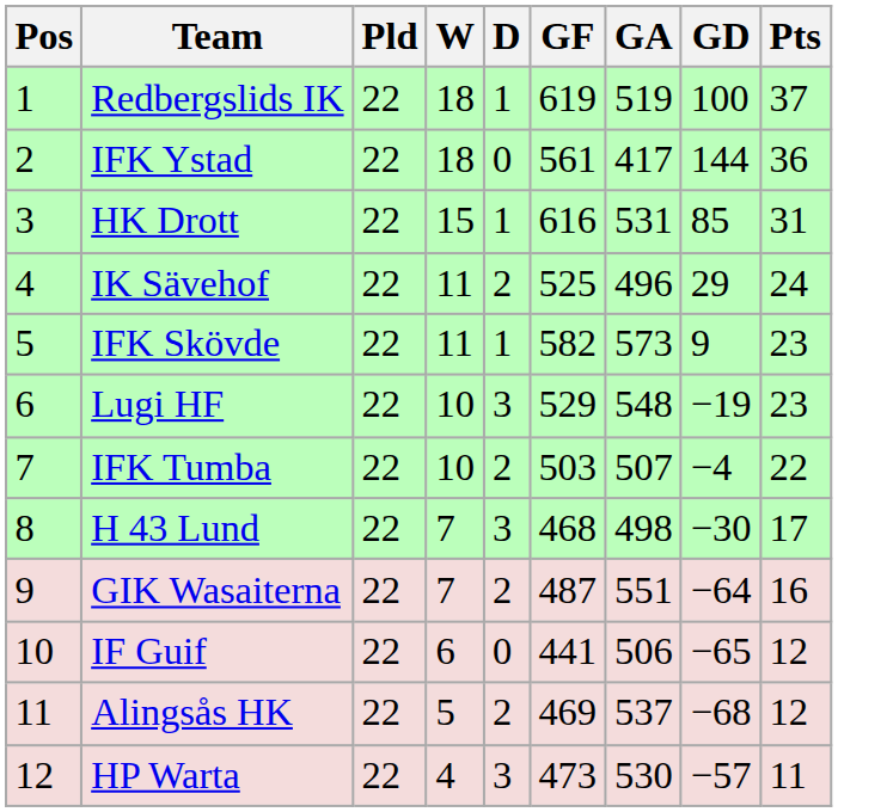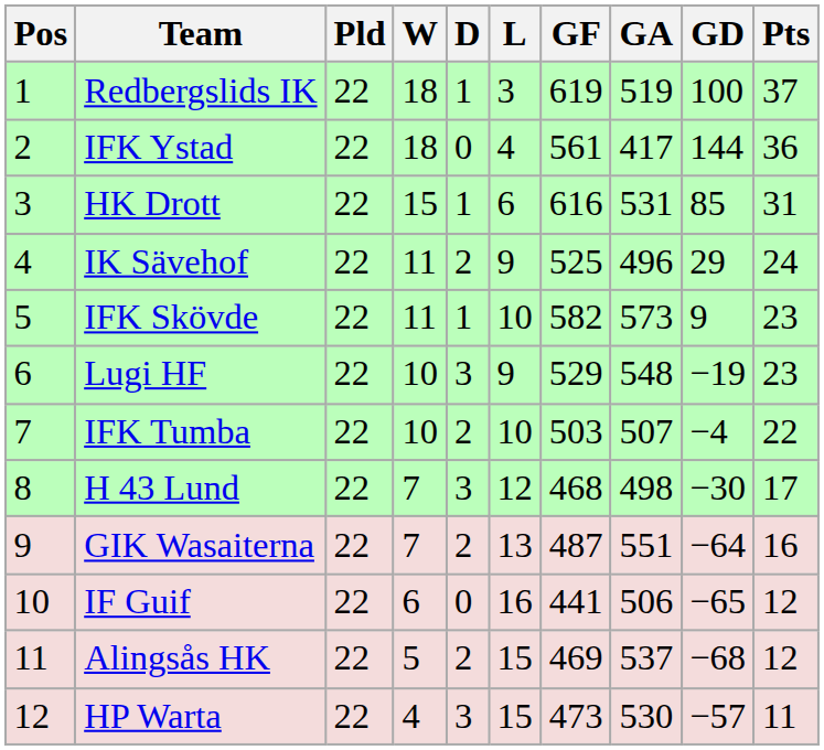+ column: L | 3 | 4 | 6 | 9 | 10 | 9 | 10 | 12 | 13 | 16 | 15 | 15
